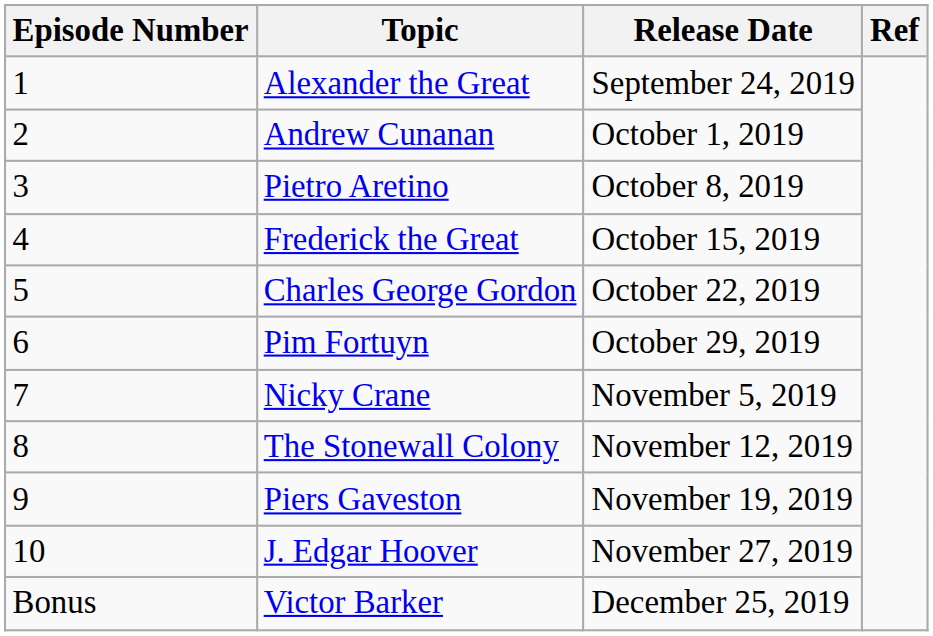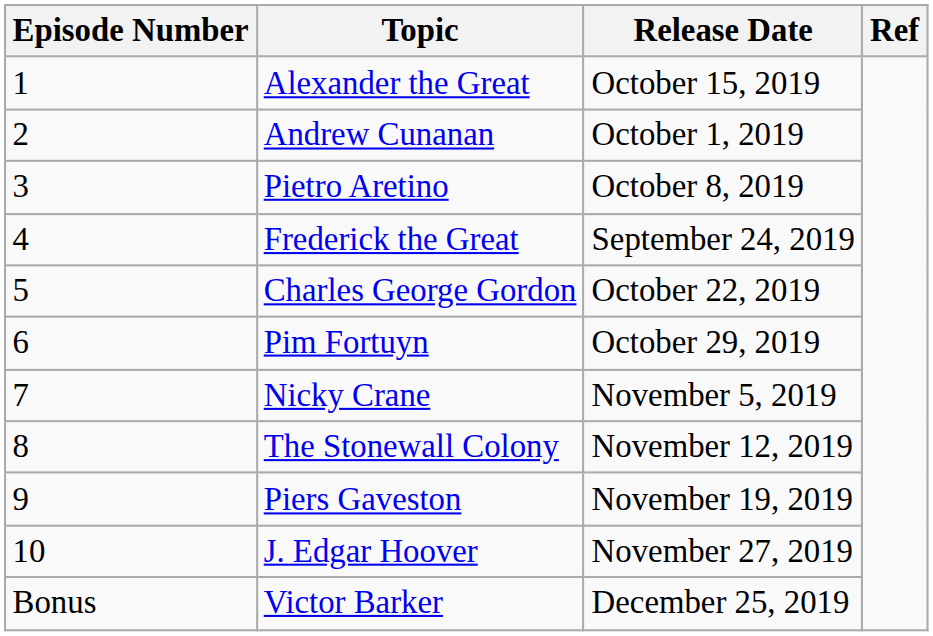Alexander the Great | Release Date: September 24, 2019 -> October 15, 2019
Frederick the Great | Release Date: October 15, 2019 -> September 24, 2019
